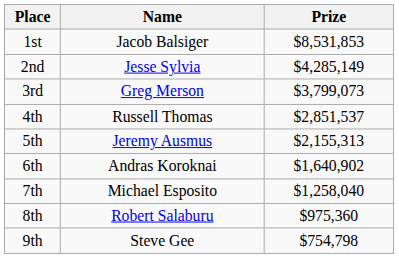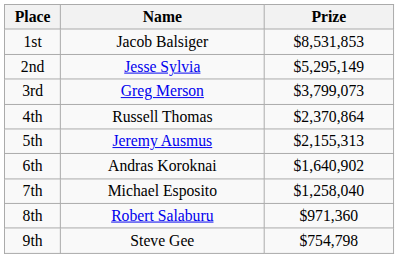2nd | Prize: $4,285,149 -> $5,295,149
4th | Prize: $2,851,537 -> $2,370,864
8th | Prize: $975,360 -> $971,360
